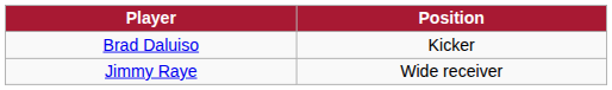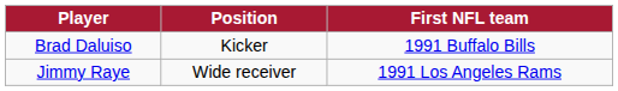+ column: First NFL team | 1991 Buffalo Bills | 1991 Los Angeles Rams
